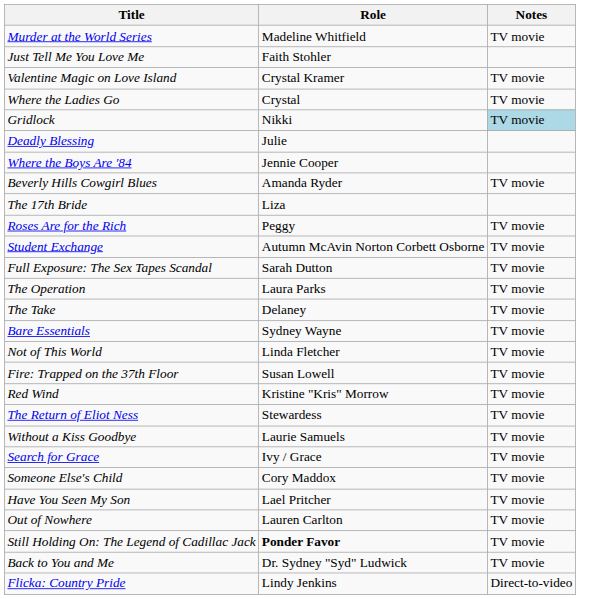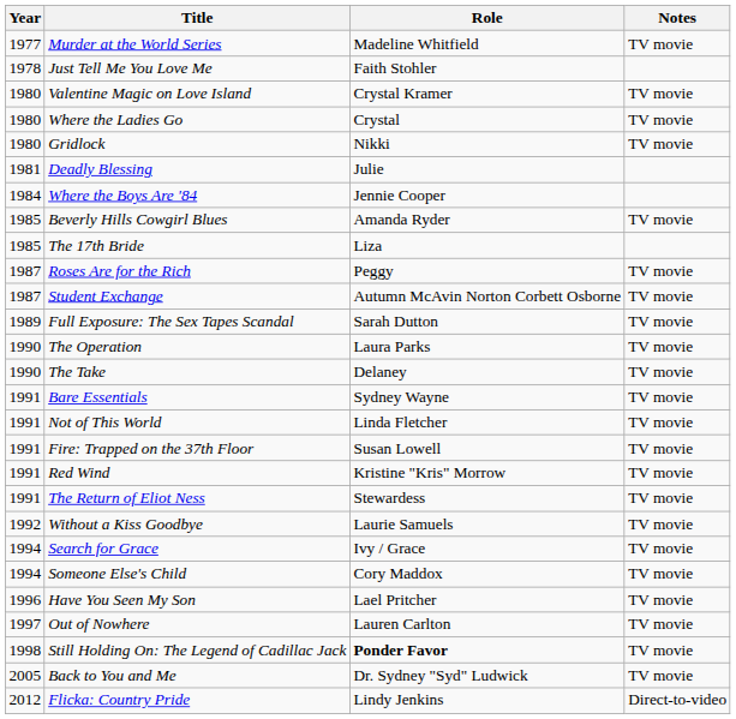+ column: Year | 1977 | 1978 | 1980 | 1980 | 1980 | 1981 | 1984 | 1985 | 1985 | 1987 | 1987 | 1989 | 1990 | 1990 | 1991 | 1991 | 1991 | 1991 | 1991 | 1992 | 1994 | 1994 | 1996 | 1997 | 1998 | 2005 | 2012
Gridlock | Notes: lightblue background -> no background
